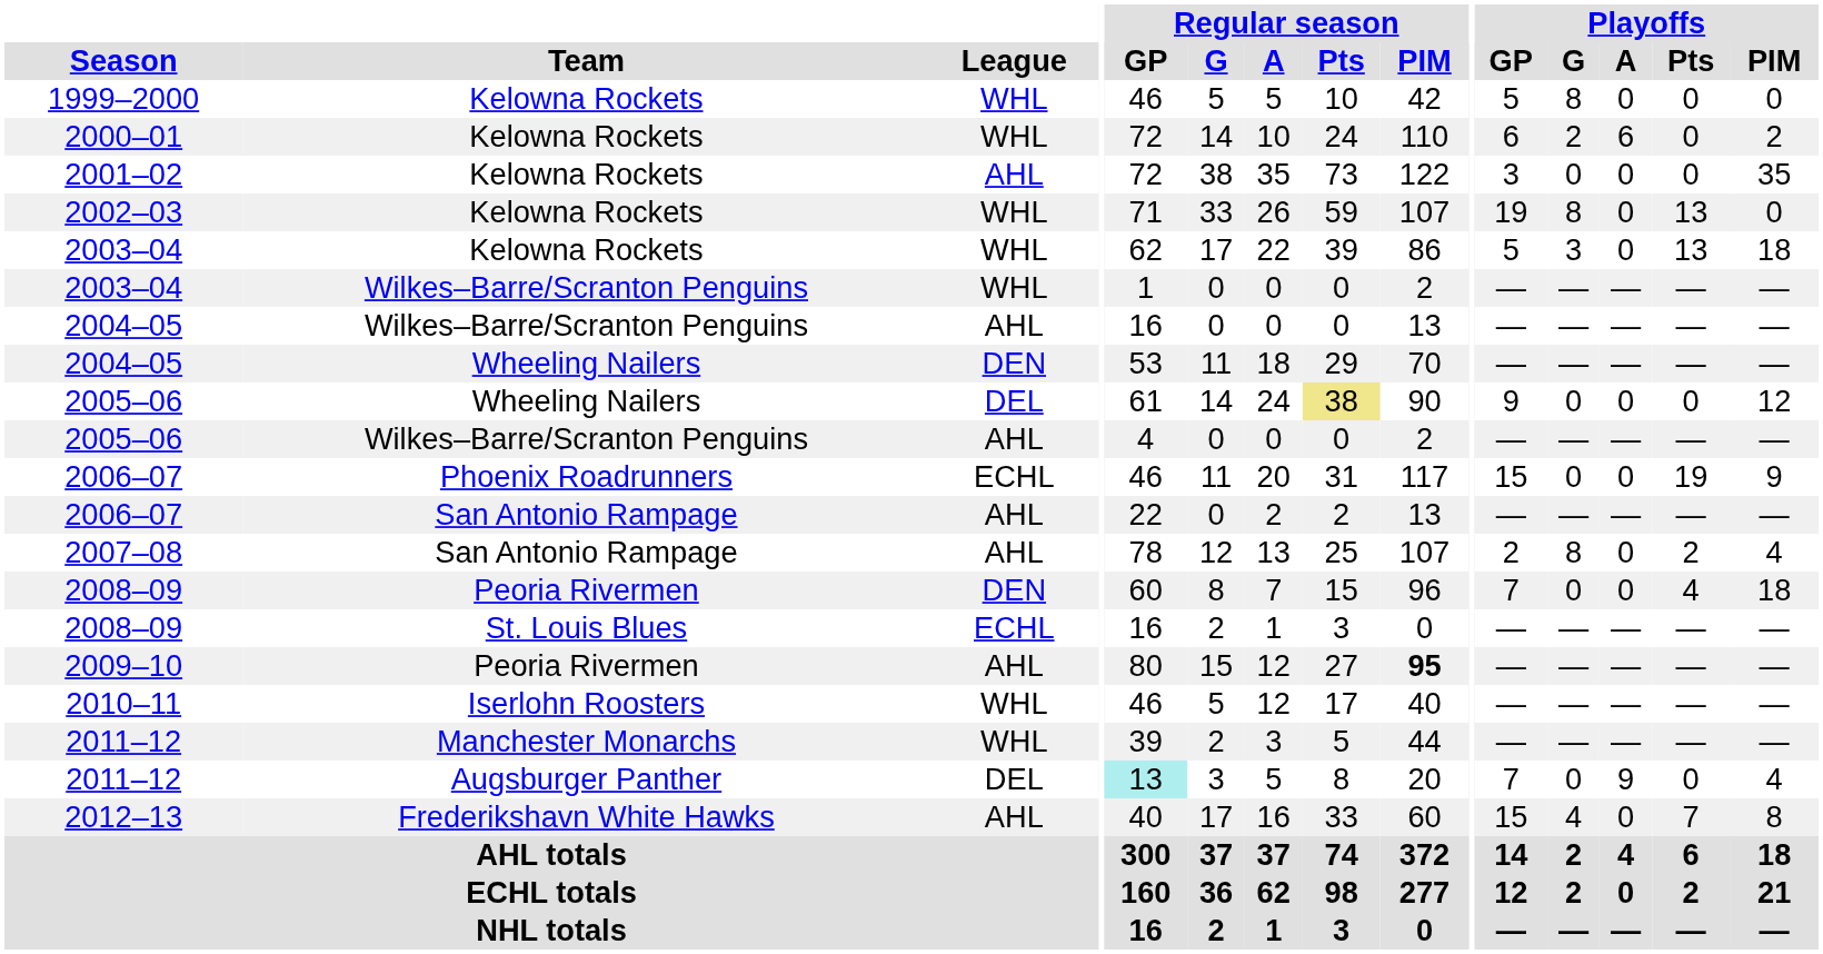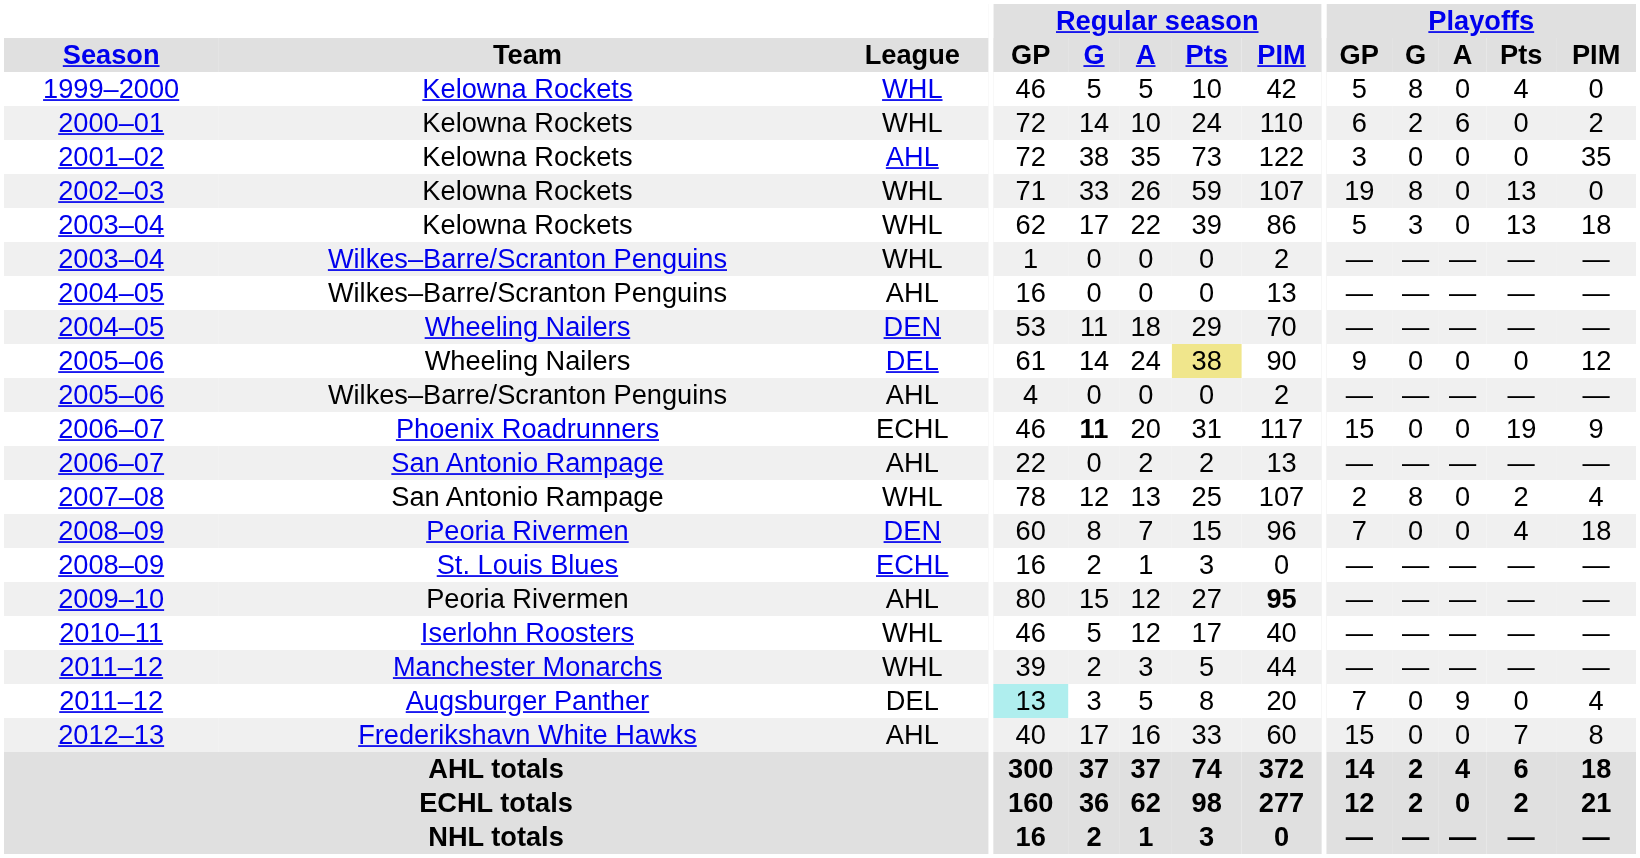1999–2000 | Playoffs / Pts: 0 -> 4
2006–07 / Phoenix Roadrunners | Regular season / G: normal -> bold
2007–08 | League: AHL -> WHL
2012–13 | Playoffs / G: 4 -> 0
